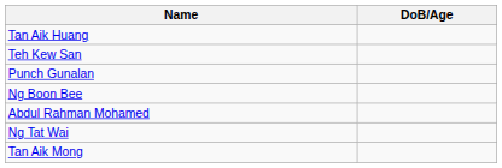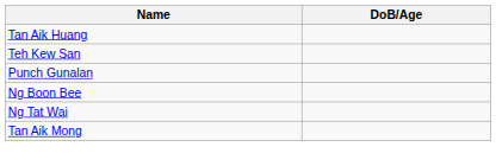- row: Abdul Rahman Mohamed
